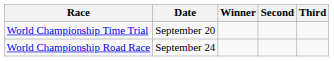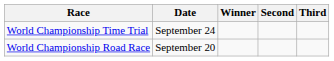World Championship Time Trial | Date: September 20 -> September 24
World Championship Road Race | Date: September 24 -> September 20
